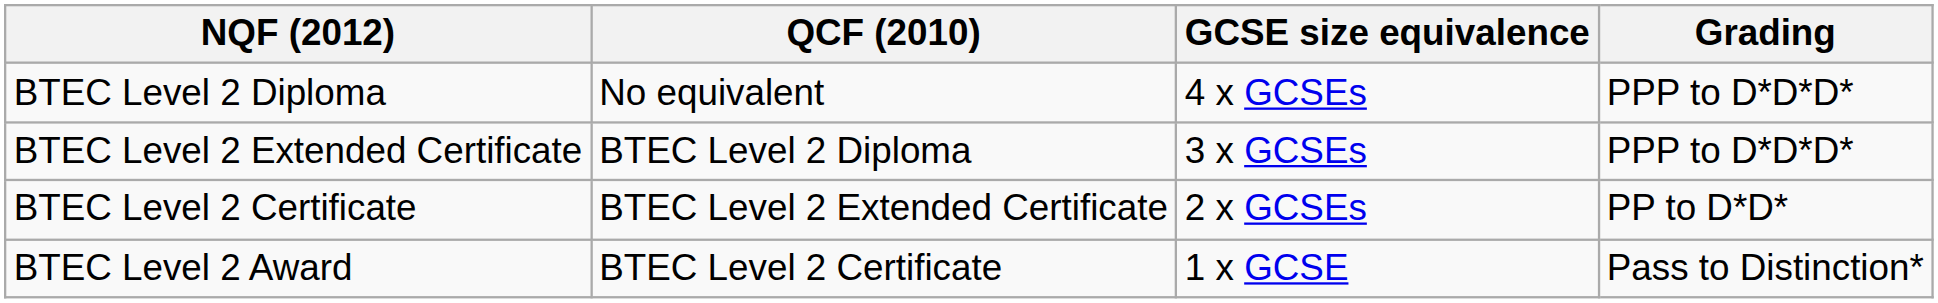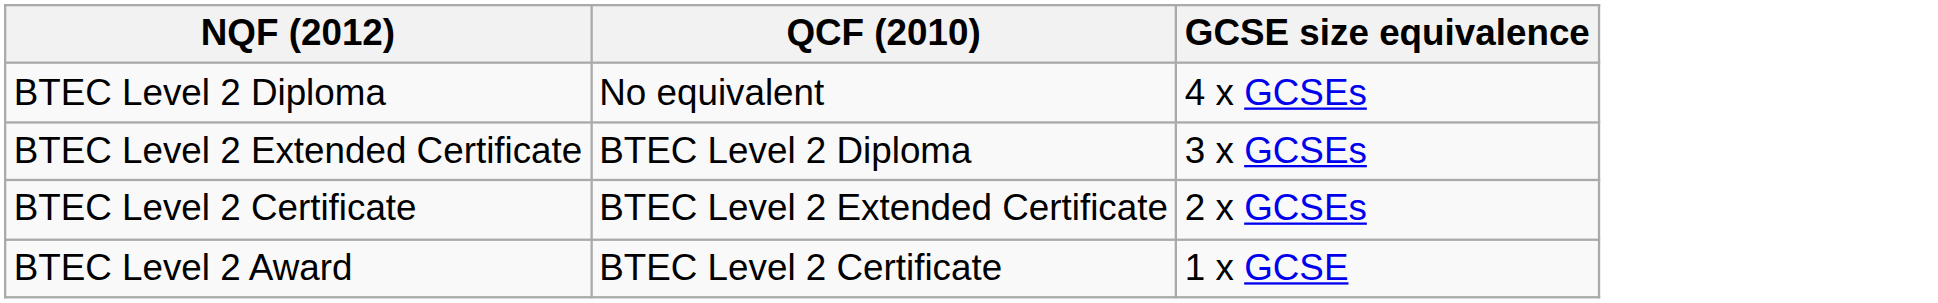- column: Grading | PPP to D*D*D* | PPP to D*D*D* | PP to D*D* | Pass to Distinction*
